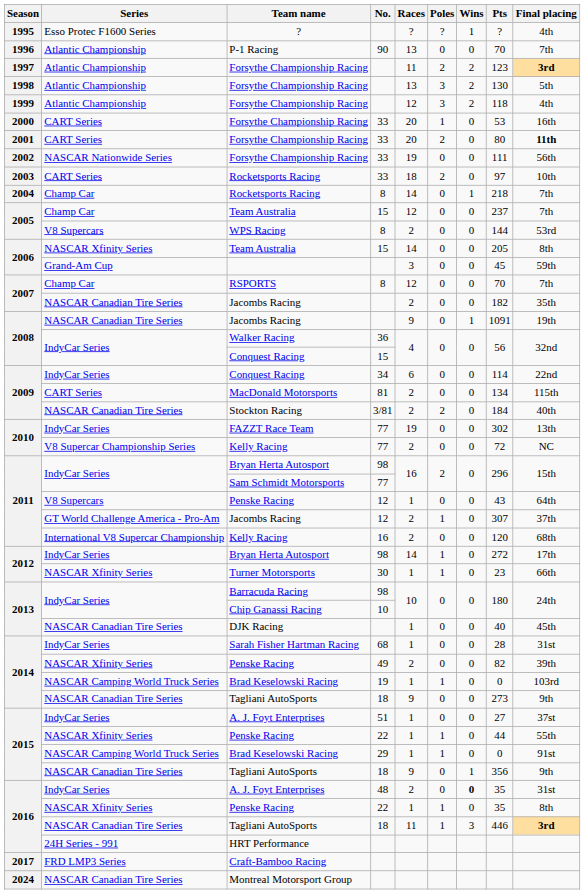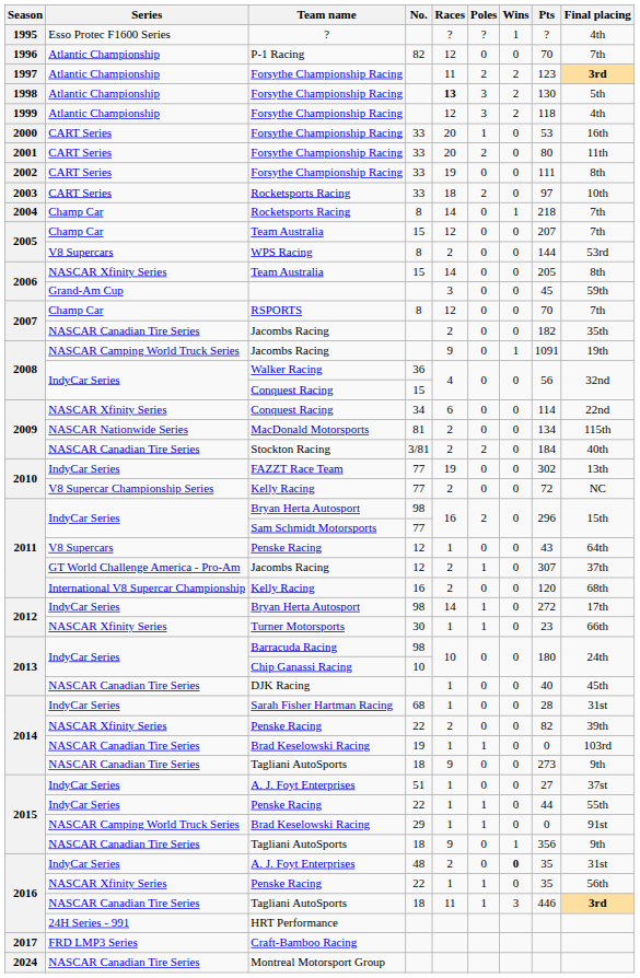P-1 Racing | No.: 90 -> 82
P-1 Racing | Races: 13 -> 12
1998 / Forsythe Championship Racing | Races: normal -> bold
2001 / Forsythe Championship Racing | Final placing: bold -> normal
2002 / Forsythe Championship Racing | Series: NASCAR Nationwide Series -> CART Series
2002 / Forsythe Championship Racing | Final placing: 56th -> 8th
2005 / Team Australia | Pts: 237 -> 207
2008 / Jacombs Racing | Series: NASCAR Canadian Tire Series -> NASCAR Camping World Truck Series
2009 / Conquest Racing | Series: IndyCar Series -> NASCAR Xfinity Series
MacDonald Motorsports | Series: CART Series -> NASCAR Nationwide Series
2014 / Penske Racing | No.: 49 -> 22
2014 / Brad Keselowski Racing | Series: NASCAR Camping World Truck Series -> NASCAR Canadian Tire Series
2015 / Penske Racing | Series: NASCAR Xfinity Series -> IndyCar Series
2016 / Penske Racing | Final placing: 8th -> 56th
